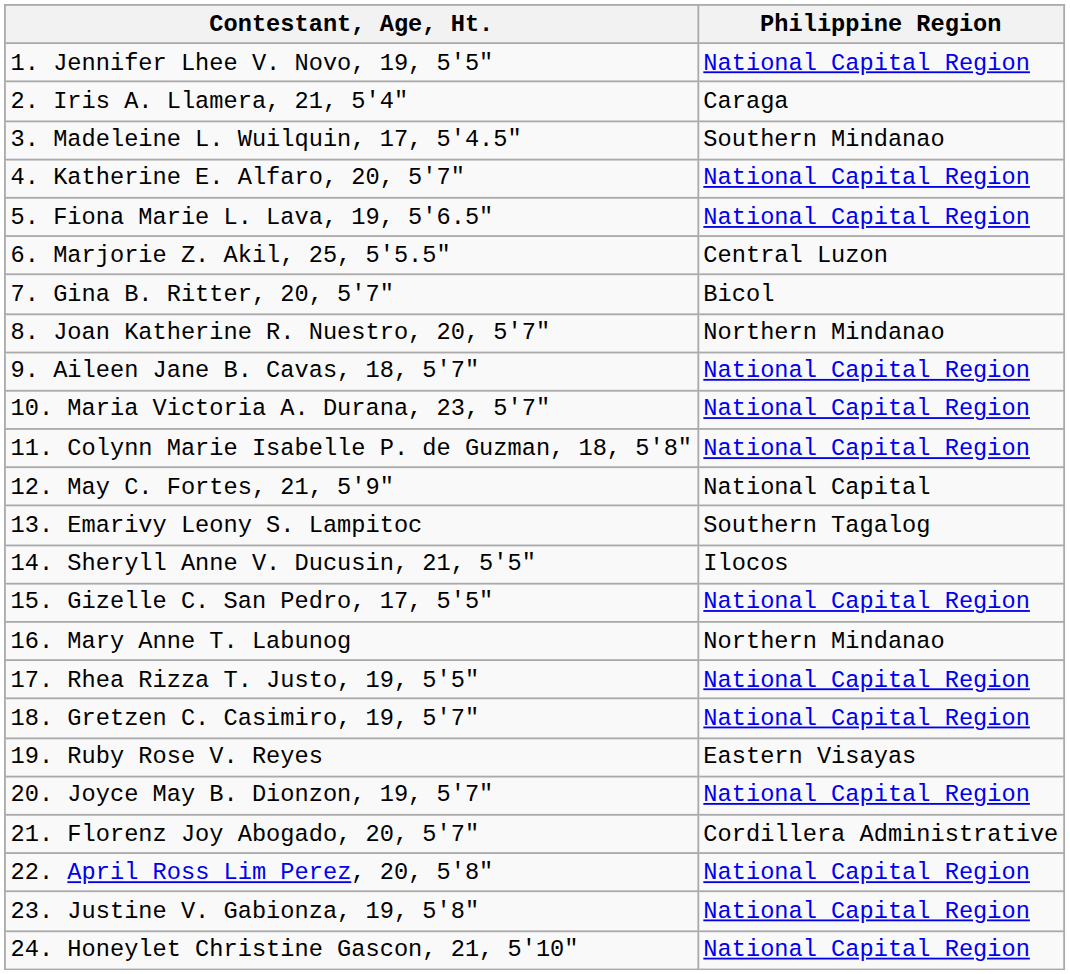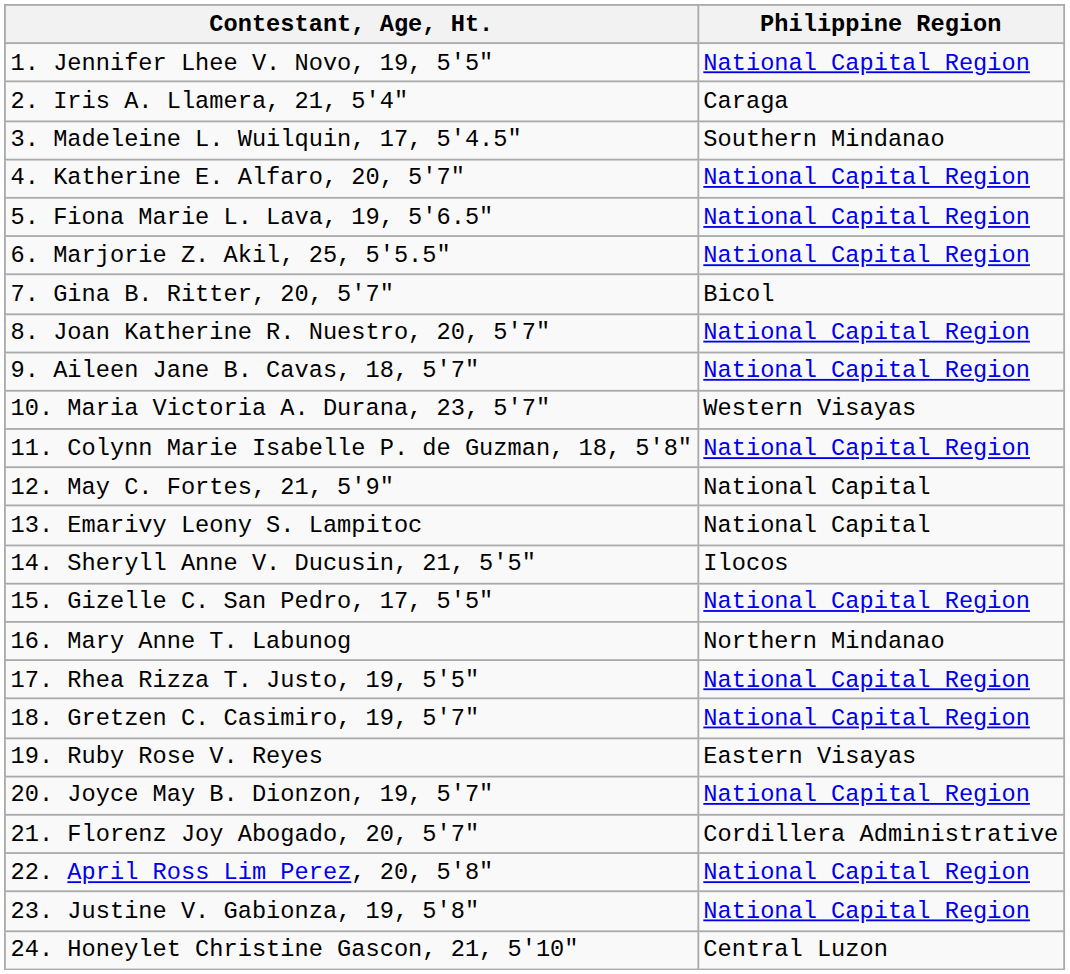6. Marjorie Z. Akil, 25, 5'5.5" | Philippine Region: Central Luzon -> National Capital Region
8. Joan Katherine R. Nuestro, 20, 5'7" | Philippine Region: Northern Mindanao -> National Capital Region
10. Maria Victoria A. Durana, 23, 5'7" | Philippine Region: National Capital Region -> Western Visayas
13. Emarivy Leony S. Lampitoc | Philippine Region: Southern Tagalog -> National Capital
24. Honeylet Christine Gascon, 21, 5'10" | Philippine Region: National Capital Region -> Central Luzon
